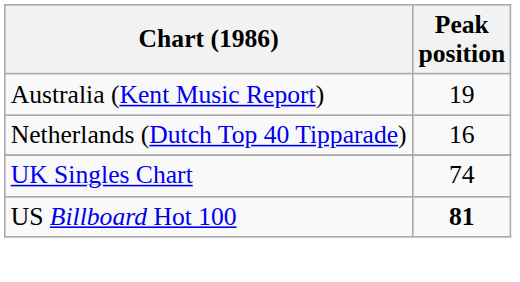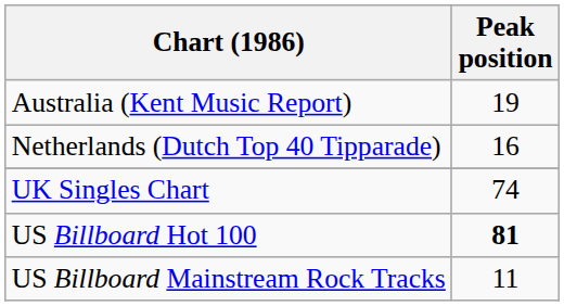+ row: US Billboard Mainstream Rock Tracks | 11
